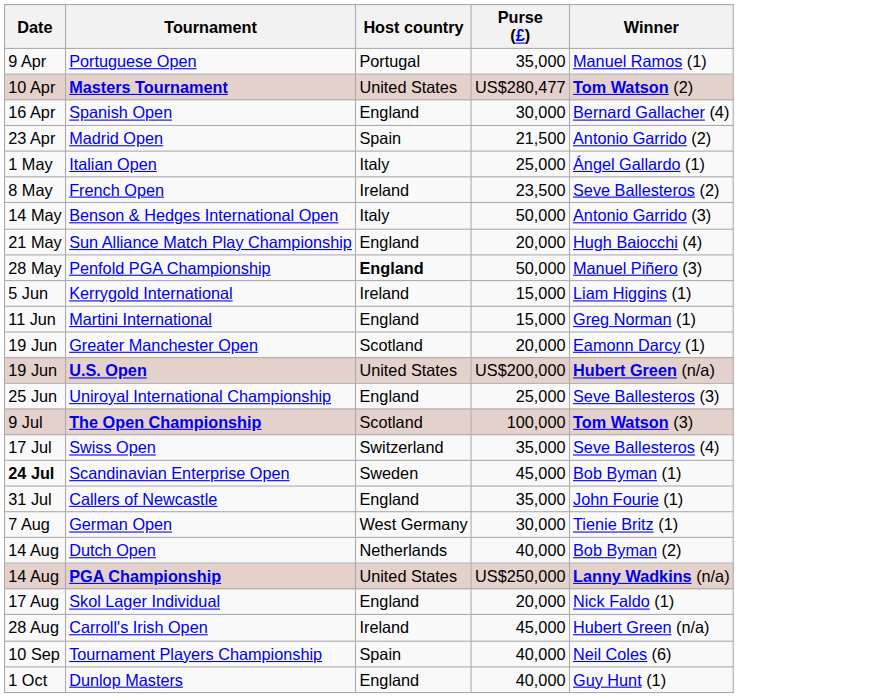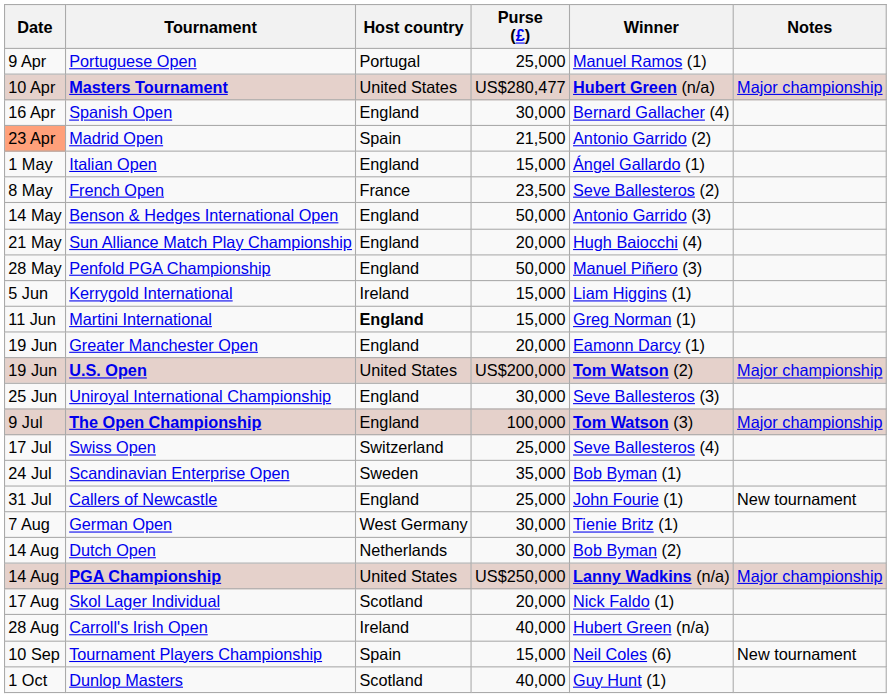+ column: Notes | Major championship | Major championship | Major championship | New tournament | Major championship | New tournament
Portuguese Open | Purse (£): 35,000 -> 25,000
Masters Tournament | Winner: Tom Watson (2) -> Hubert Green (n/a)
Madrid Open | Date: no background -> lightsalmon background
Italian Open | Host country: Italy -> England
Italian Open | Purse (£): 25,000 -> 15,000
French Open | Host country: Ireland -> France
Benson & Hedges International Open | Host country: Italy -> England
Penfold PGA Championship | Host country: bold -> normal
Martini International | Host country: normal -> bold
Greater Manchester Open | Host country: Scotland -> England
U.S. Open | Winner: Hubert Green (n/a) -> Tom Watson (2)
Uniroyal International Championship | Purse (£): 25,000 -> 30,000
The Open Championship | Host country: Scotland -> England
Swiss Open | Purse (£): 35,000 -> 25,000
Scandinavian Enterprise Open | Date: bold -> normal
Scandinavian Enterprise Open | Purse (£): 45,000 -> 35,000
Callers of Newcastle | Purse (£): 35,000 -> 25,000
Dutch Open | Purse (£): 40,000 -> 30,000
Skol Lager Individual | Host country: England -> Scotland
Carroll's Irish Open | Purse (£): 45,000 -> 40,000
Tournament Players Championship | Purse (£): 40,000 -> 15,000
Dunlop Masters | Host country: England -> Scotland
